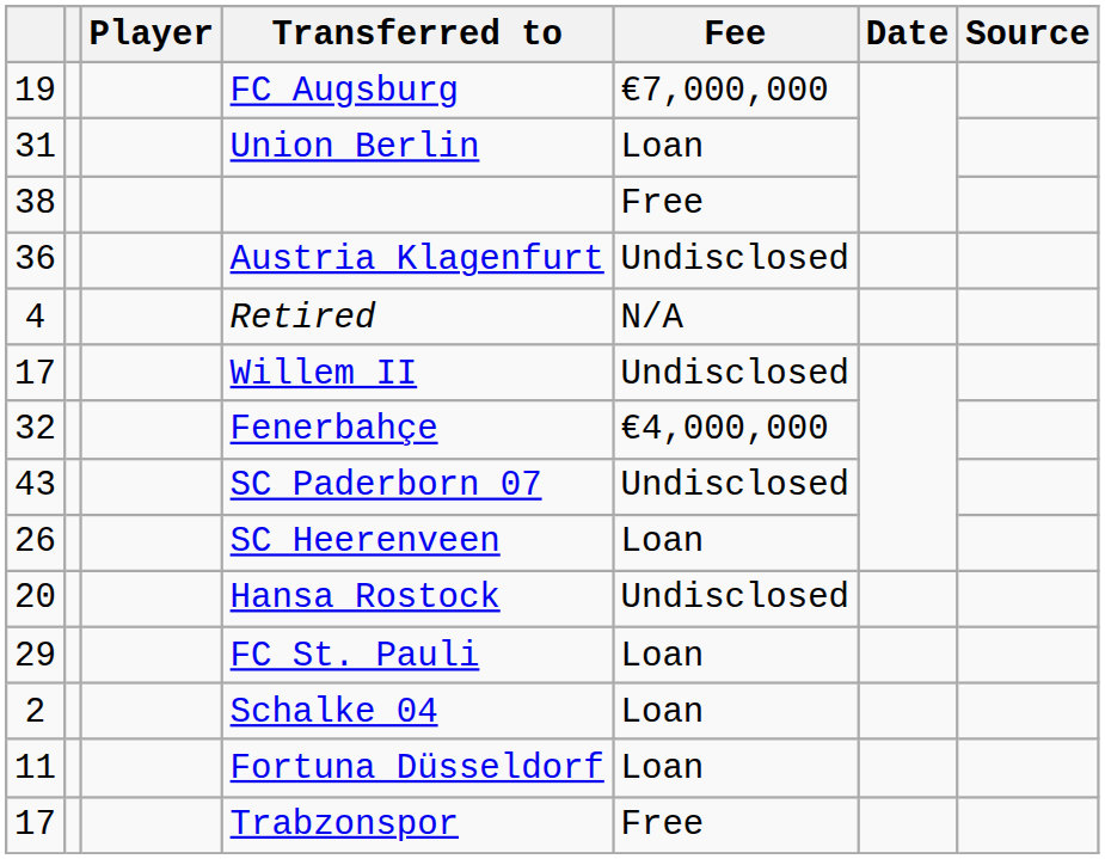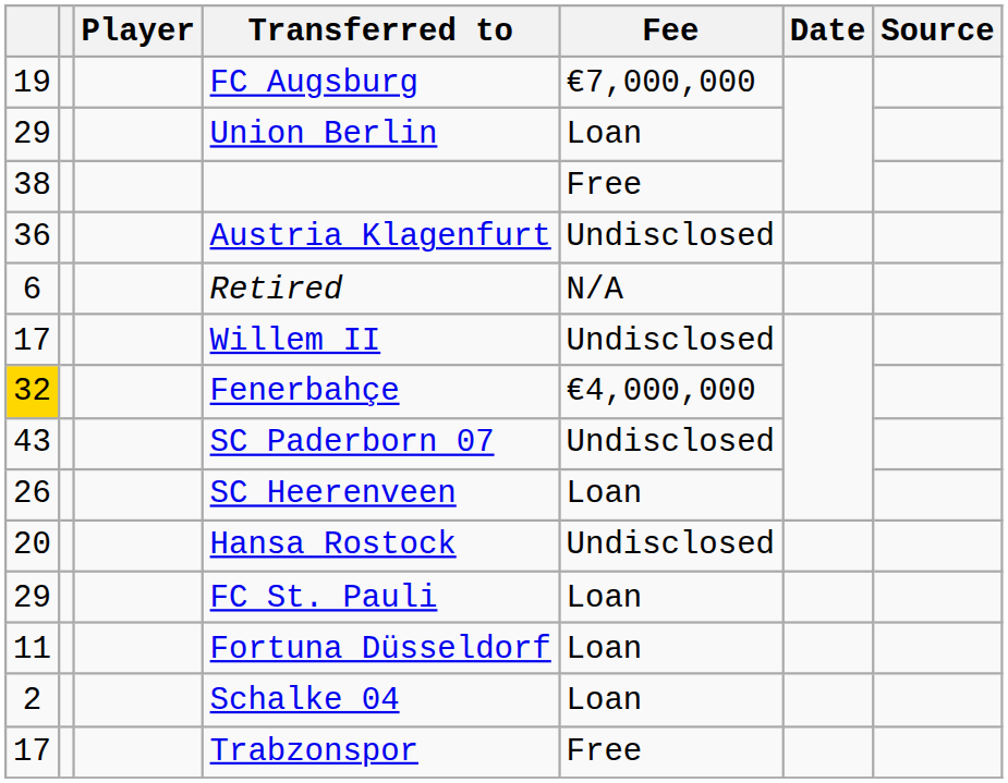Union Berlin | column 1: 31 -> 29
Retired | column 1: 4 -> 6
Fenerbahçe | column 1: no background -> gold background
rows swapped: Fortuna Düsseldorf <-> Schalke 04
